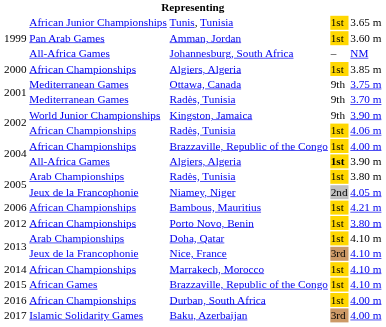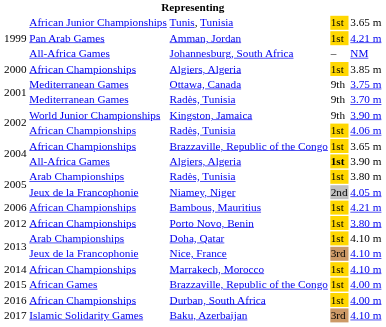Amman, Jordan | column 5: 3.60 m -> 4.21 m
2004 / Brazzaville, Republic of the Congo | column 5: 4.00 m -> 3.65 m
2015 / Brazzaville, Republic of the Congo | column 5: 4.10 m -> 4.00 m
Baku, Azerbaijan | column 5: 4.00 m -> 4.10 m
